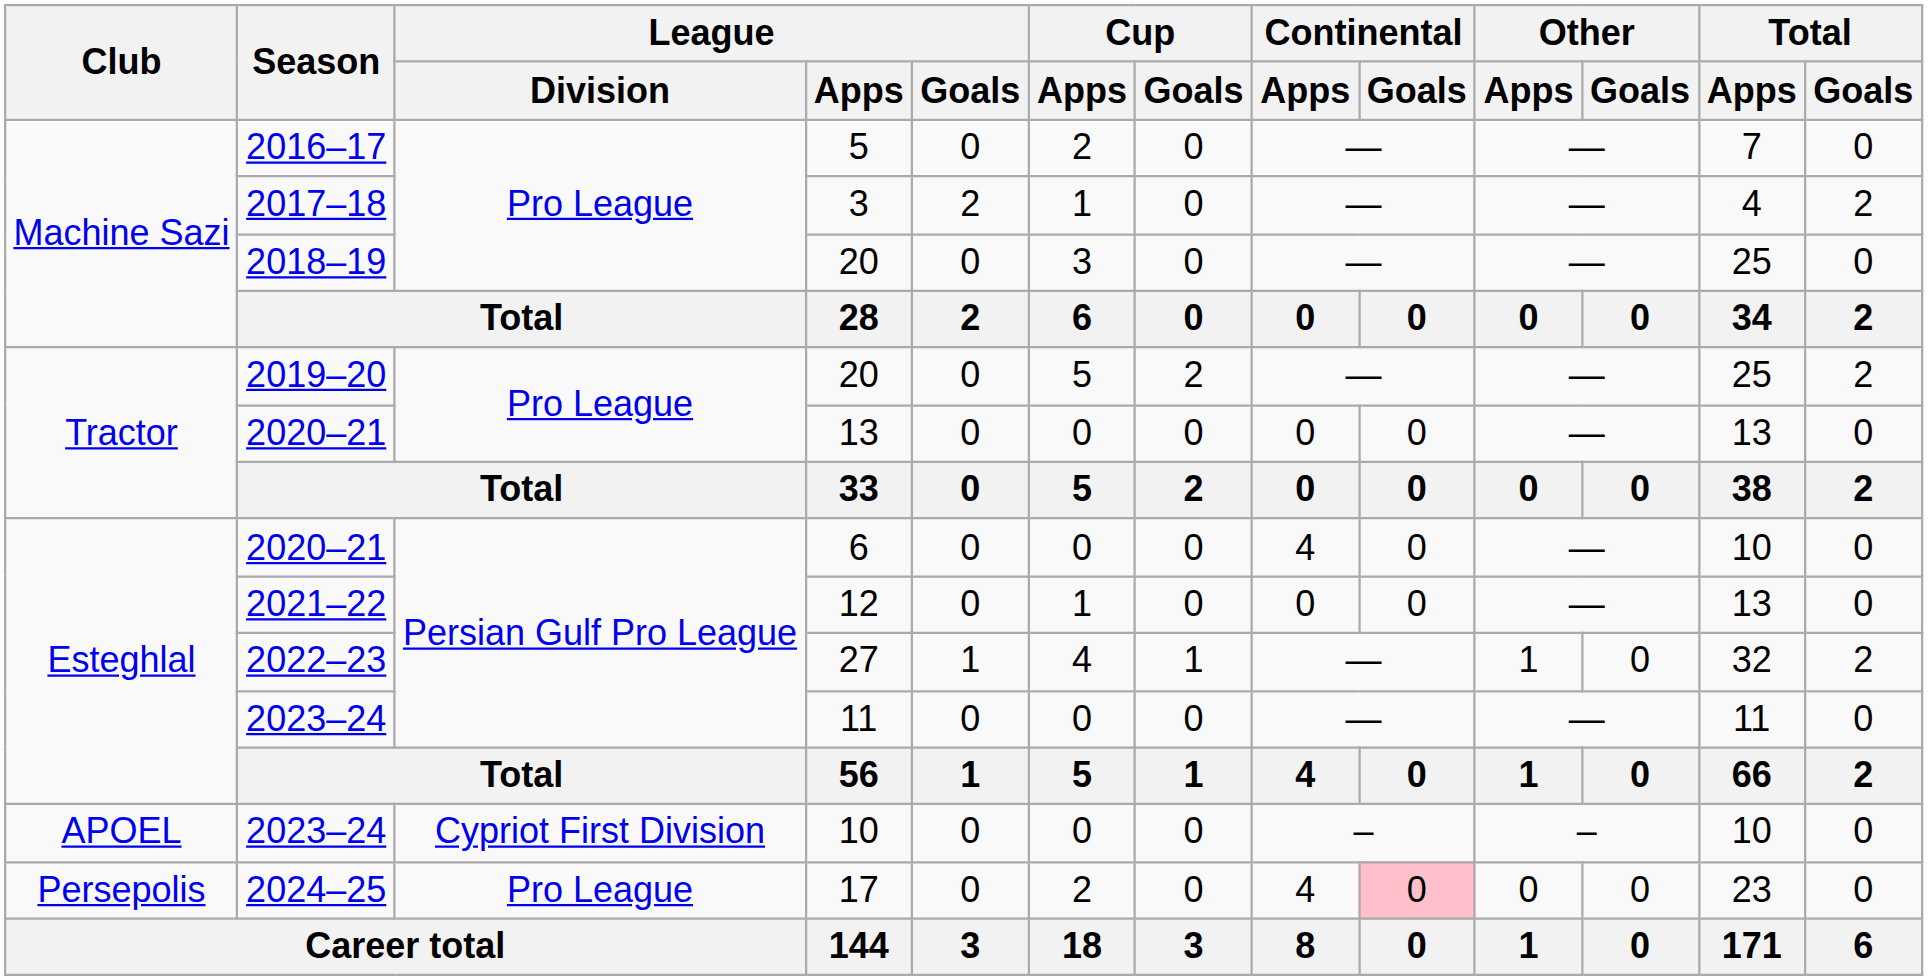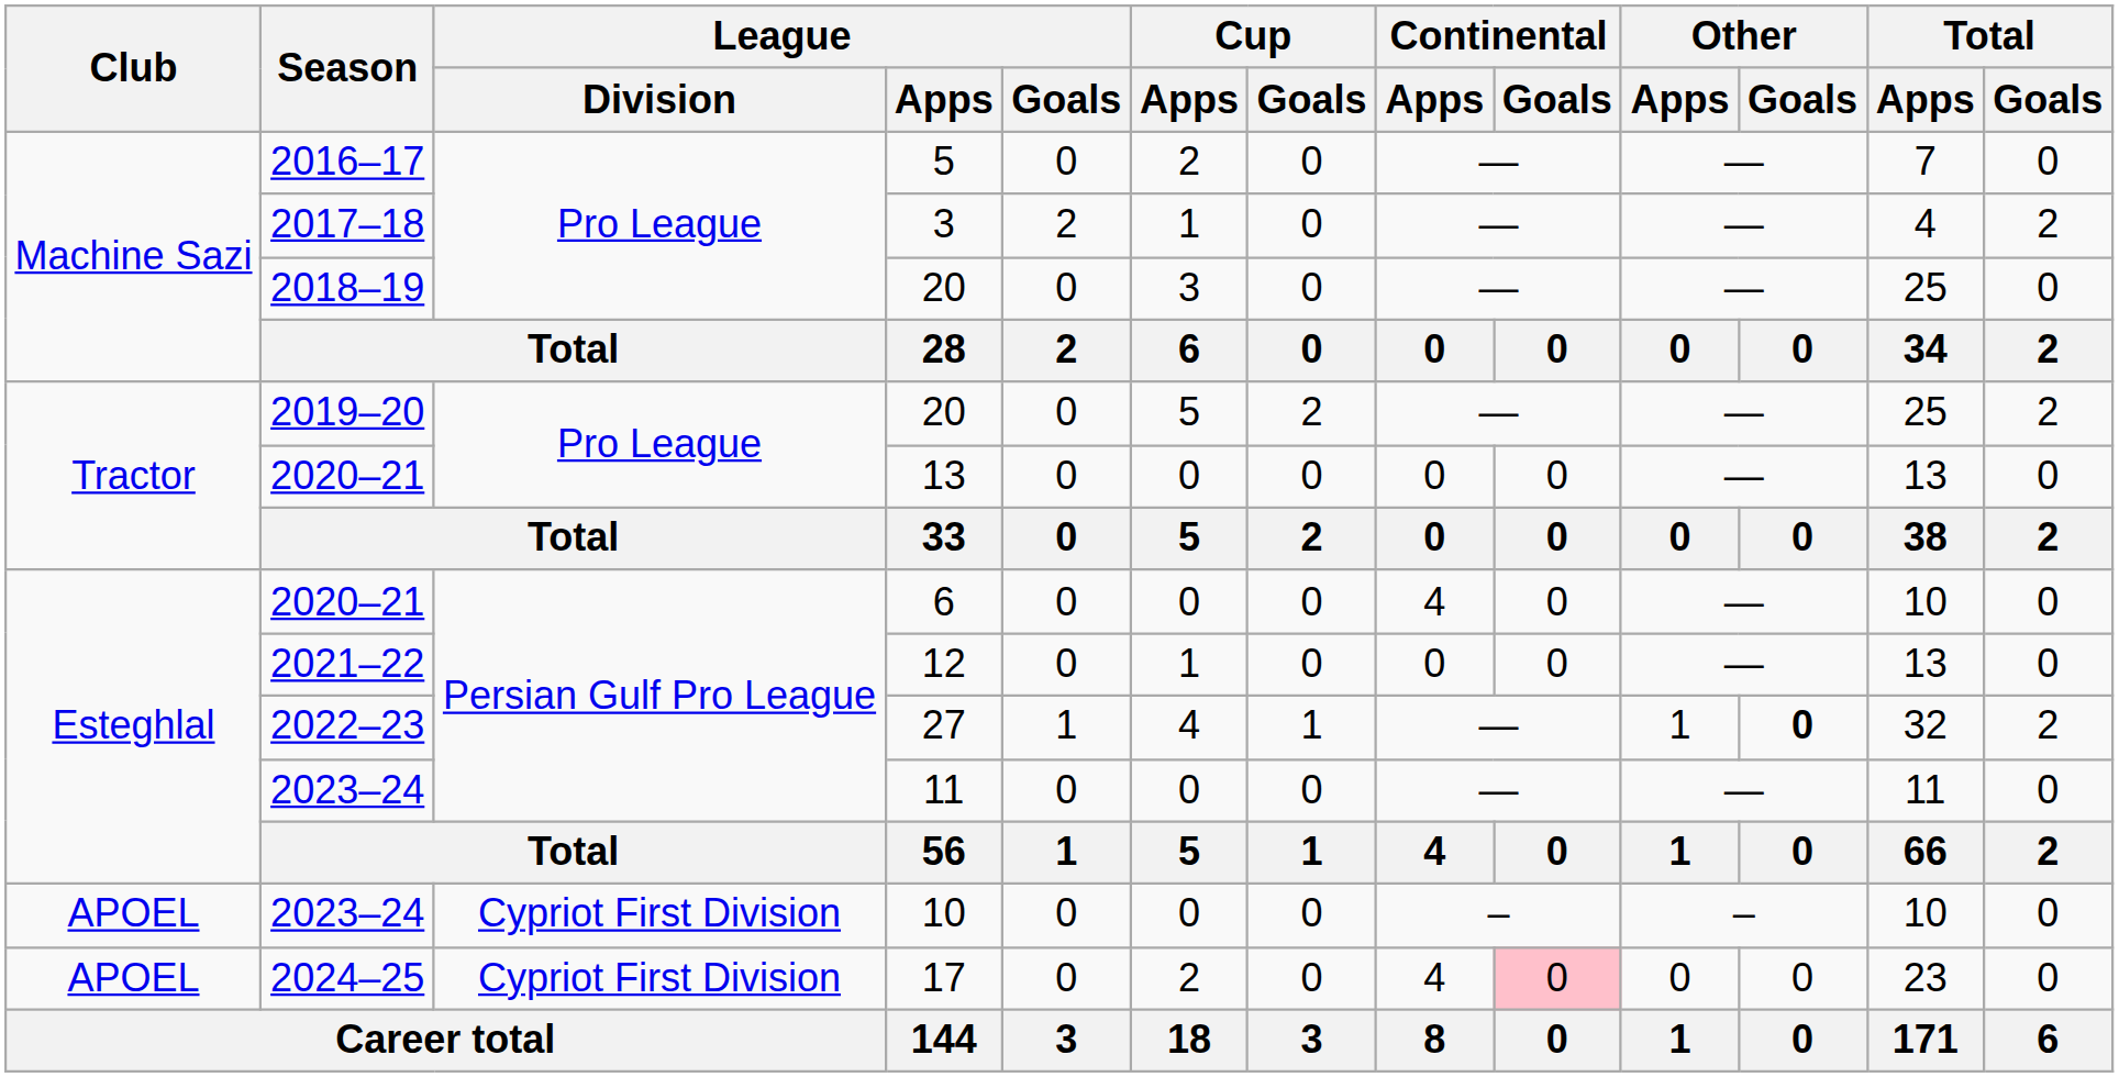27 | Other / Goals: normal -> bold
17 | Club: Persepolis -> APOEL
17 | League / Division: Pro League -> Cypriot First Division
